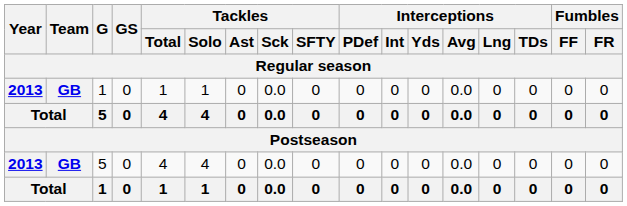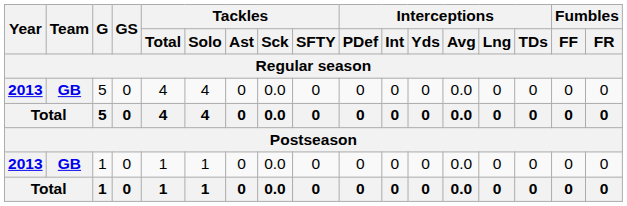rows swapped: 2013 / 5 <-> 2013 / 1
